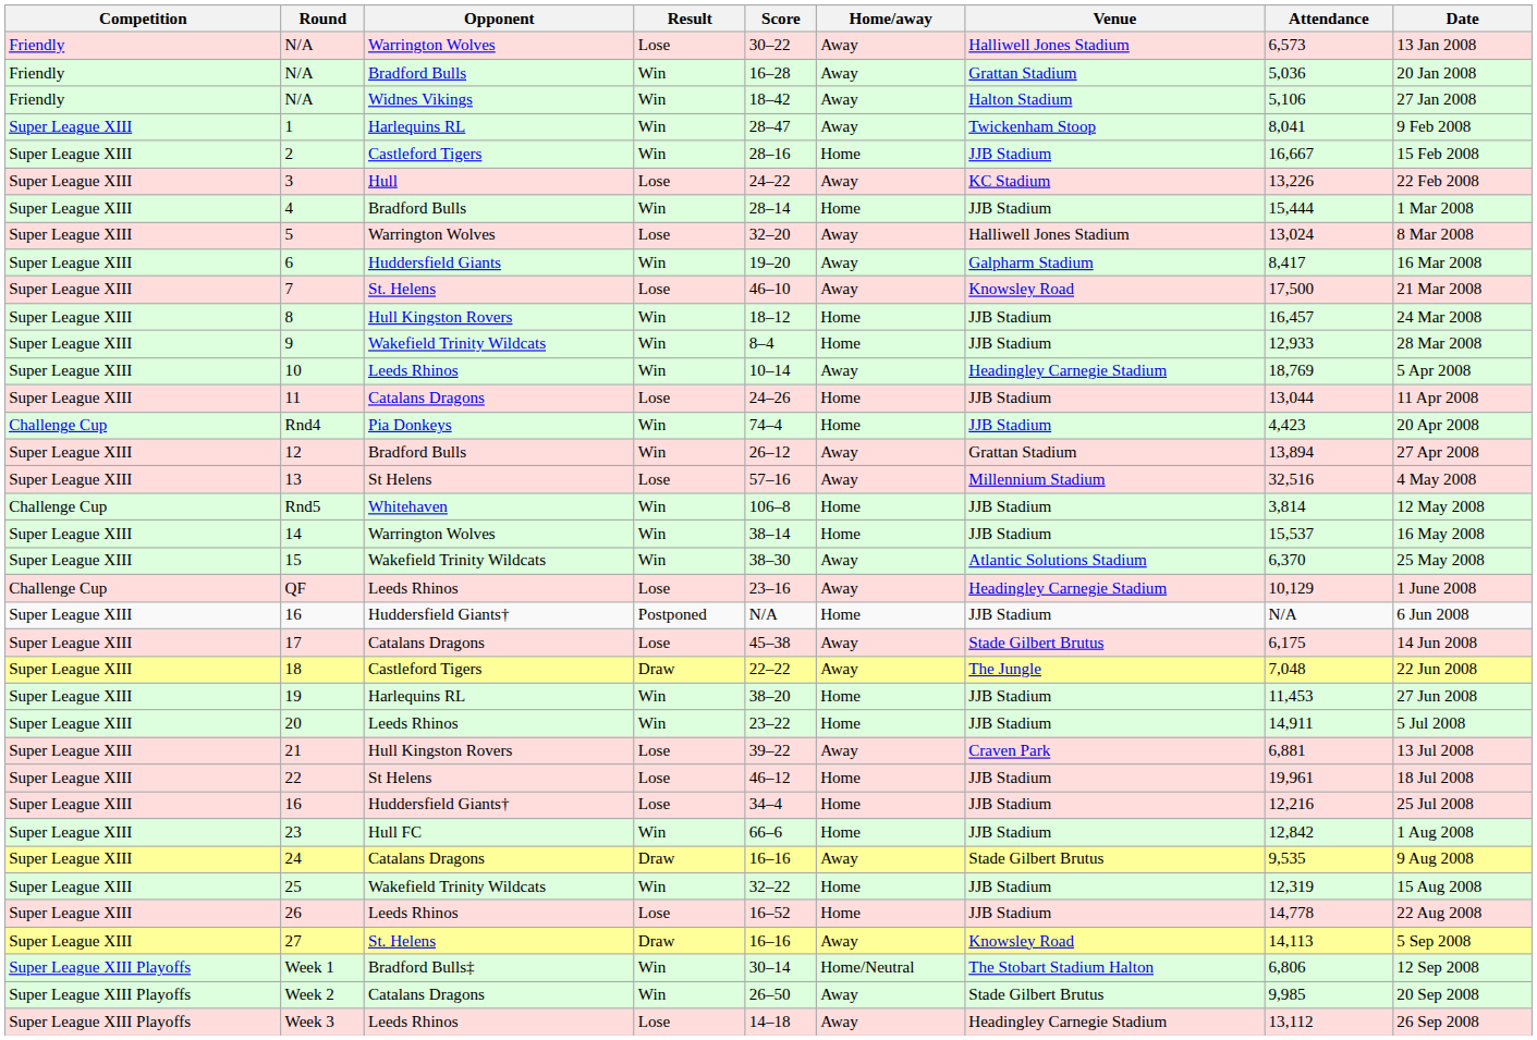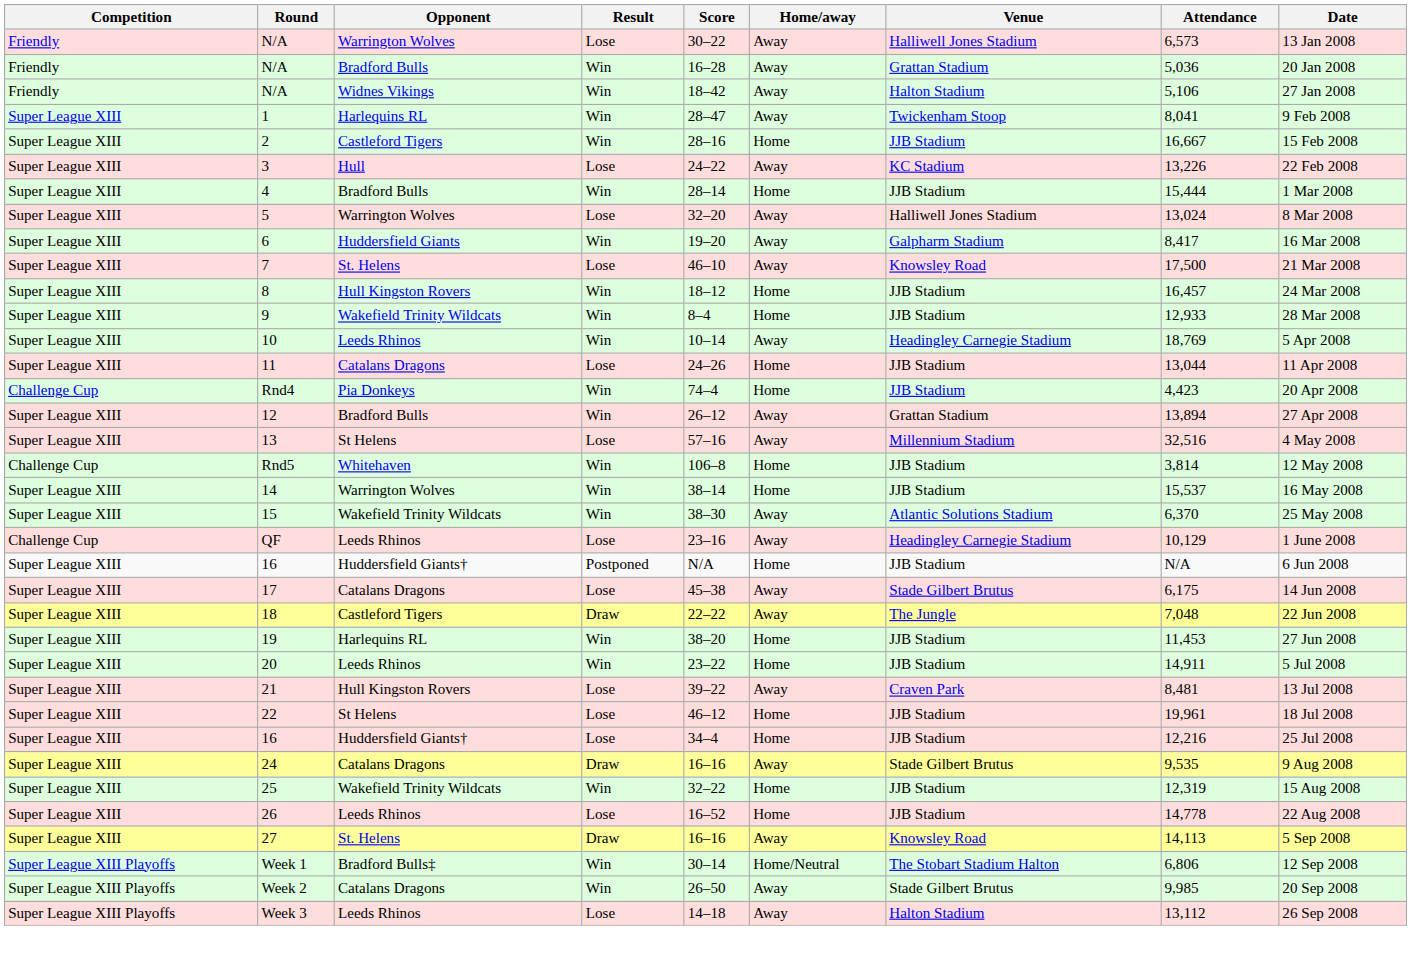21 | Attendance: 6,881 -> 8,481
- row: Super League XIII | 23 | Hull FC | Win | 66–6 | Home | JJB Stadium | 12,842 | 1 Aug 2008
Week 3 | Venue: Headingley Carnegie Stadium -> Halton Stadium
